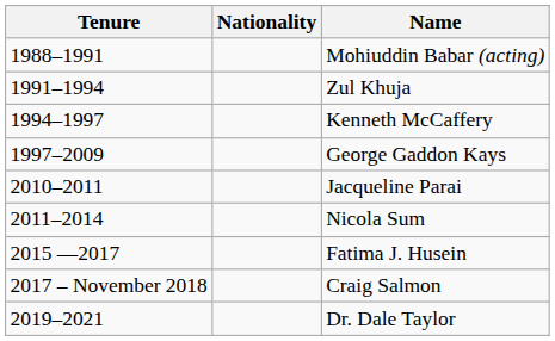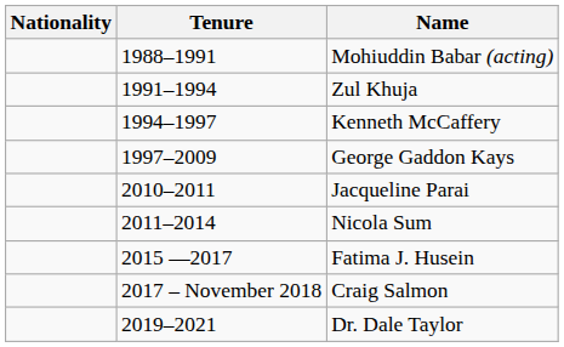columns swapped: Tenure <-> Nationality
